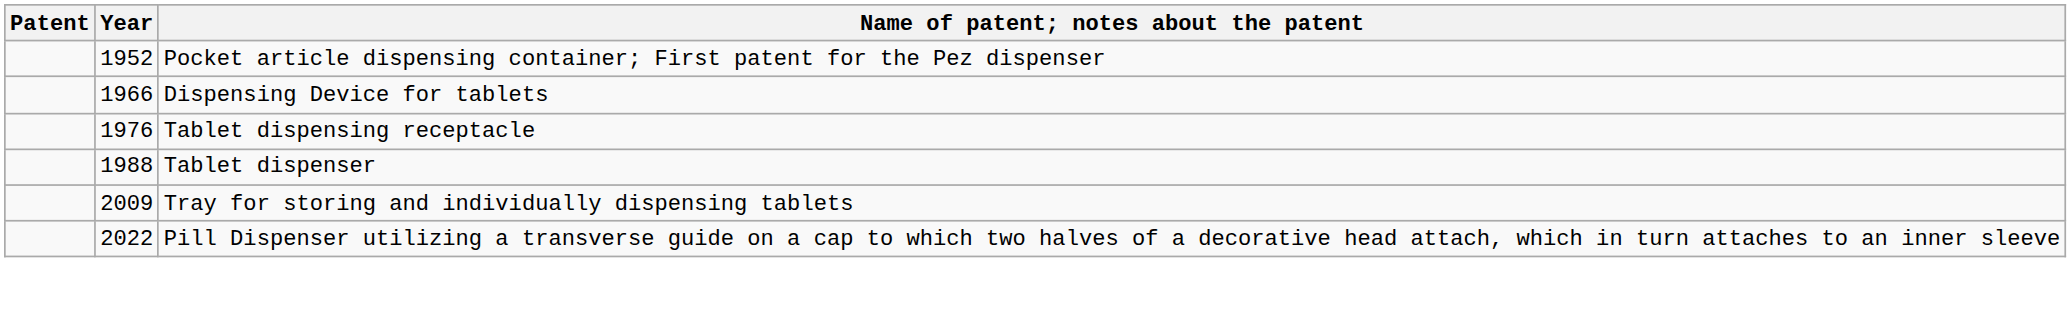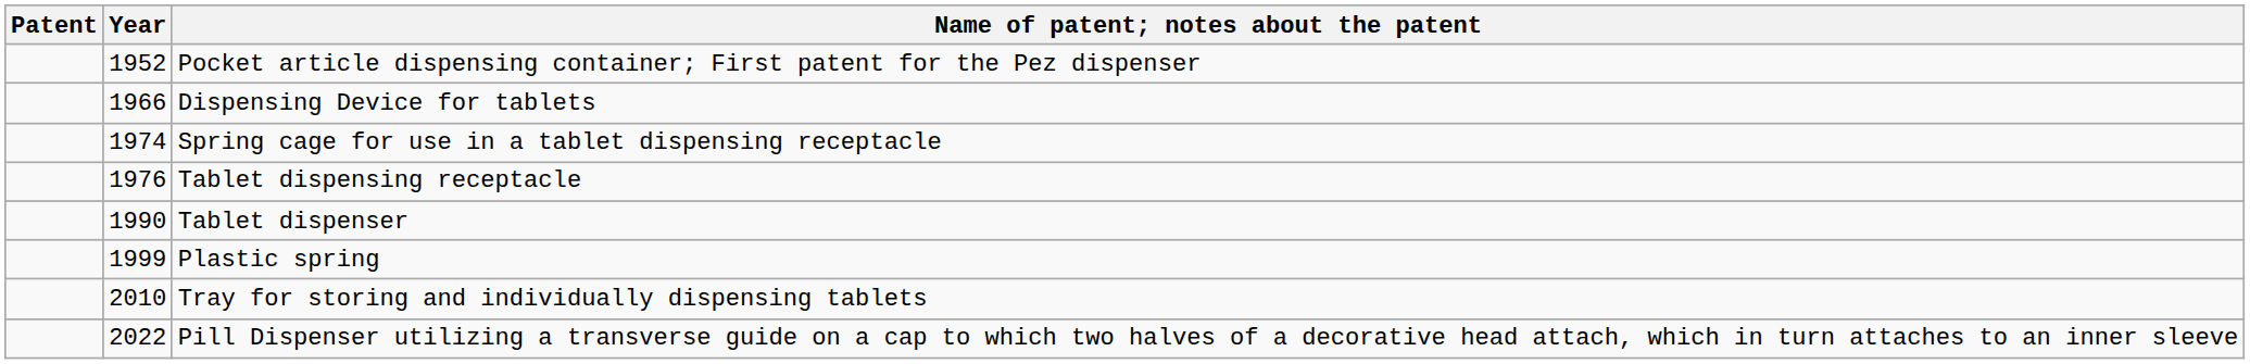+ row: 1974 | Spring cage for use in a tablet dispensing receptacle
Tablet dispenser | Year: 1988 -> 1990
+ row: 1999 | Plastic spring
Tray for storing and individually dispensing tablets | Year: 2009 -> 2010
